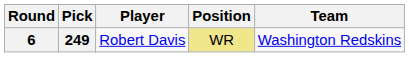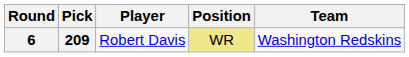6 | Pick: 249 -> 209
